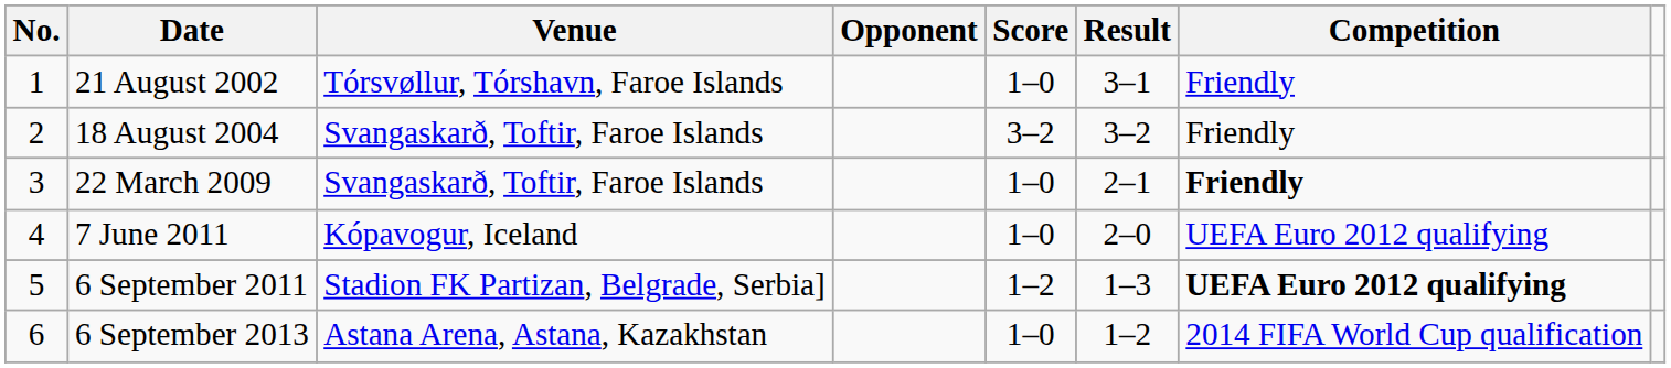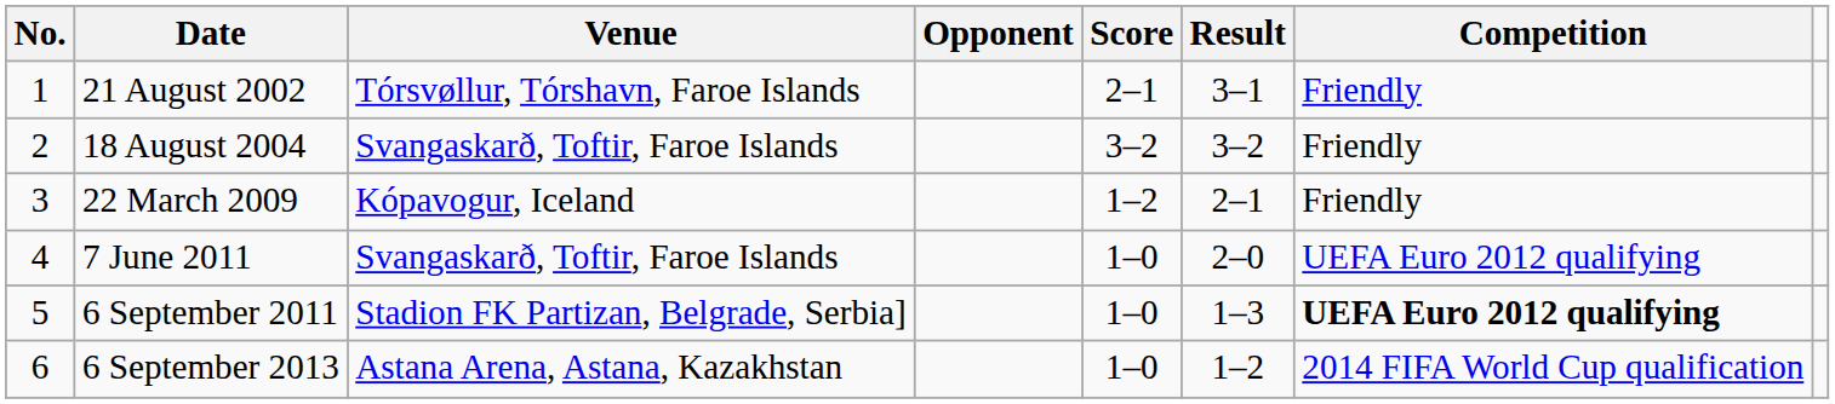21 August 2002 | Score: 1–0 -> 2–1
22 March 2009 | Venue: Svangaskarð, Toftir, Faroe Islands -> Kópavogur, Iceland
22 March 2009 | Score: 1–0 -> 1–2
22 March 2009 | Competition: bold -> normal
7 June 2011 | Venue: Kópavogur, Iceland -> Svangaskarð, Toftir, Faroe Islands
6 September 2011 | Score: 1–2 -> 1–0
